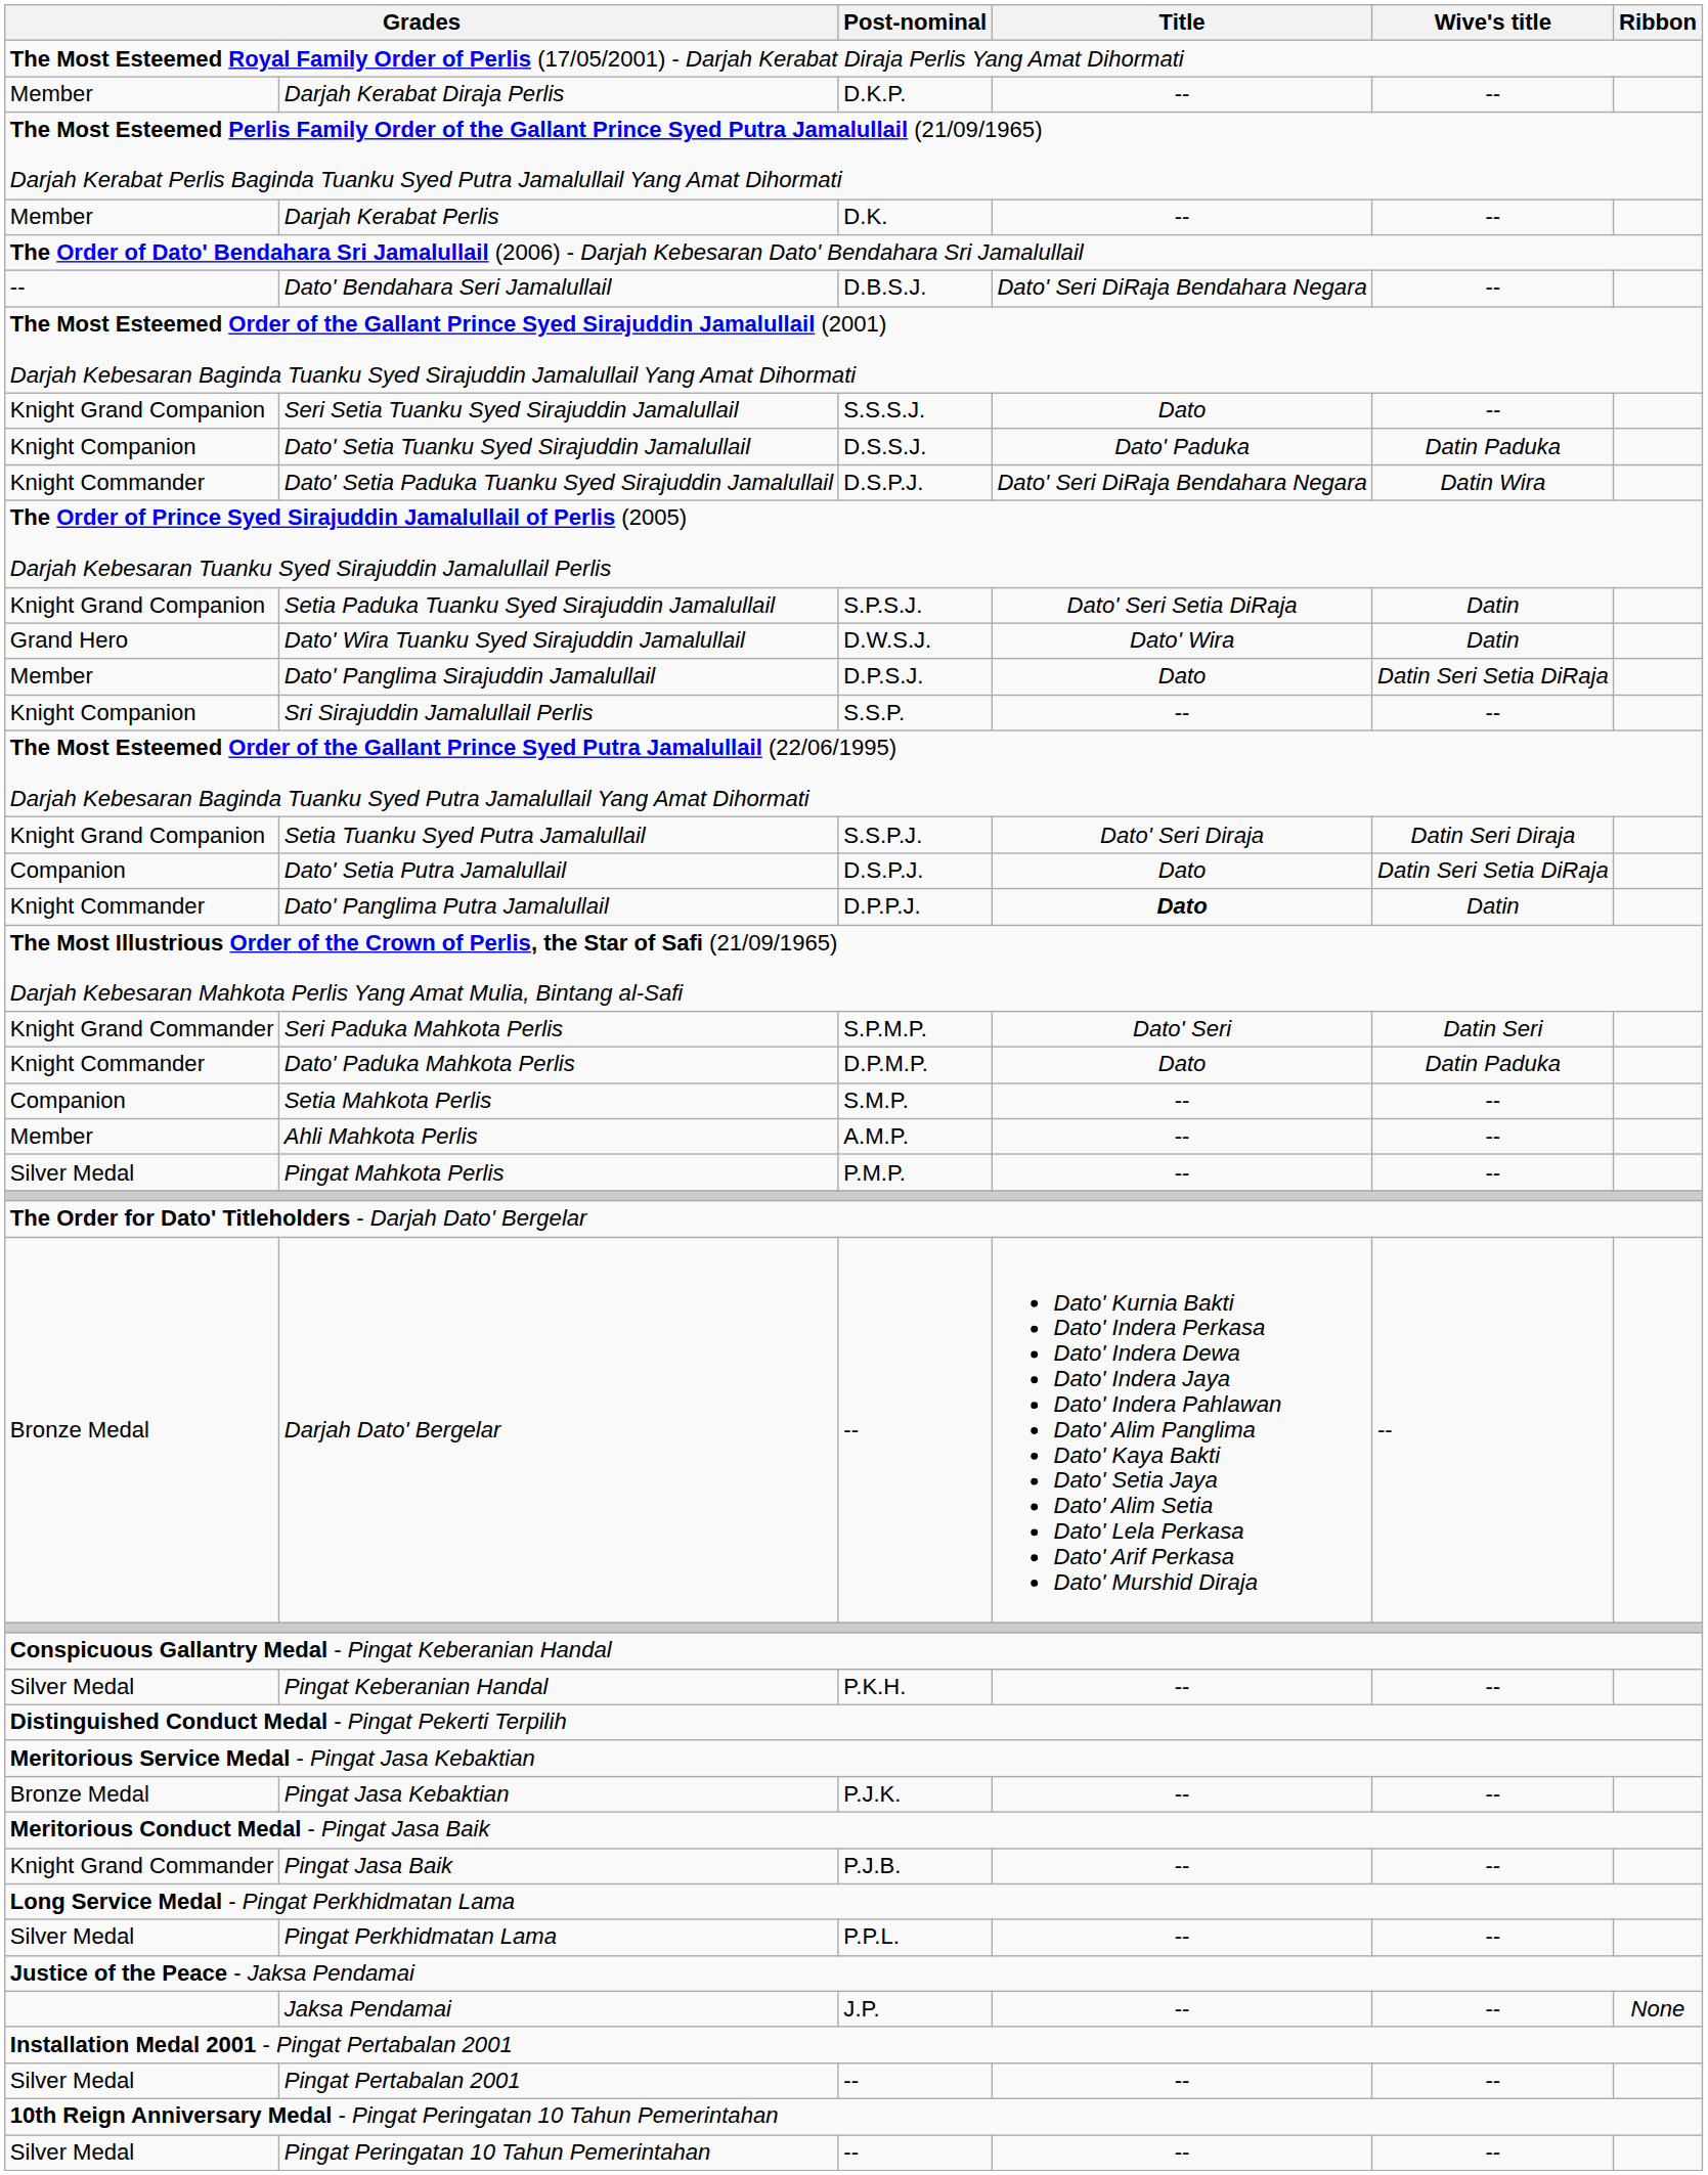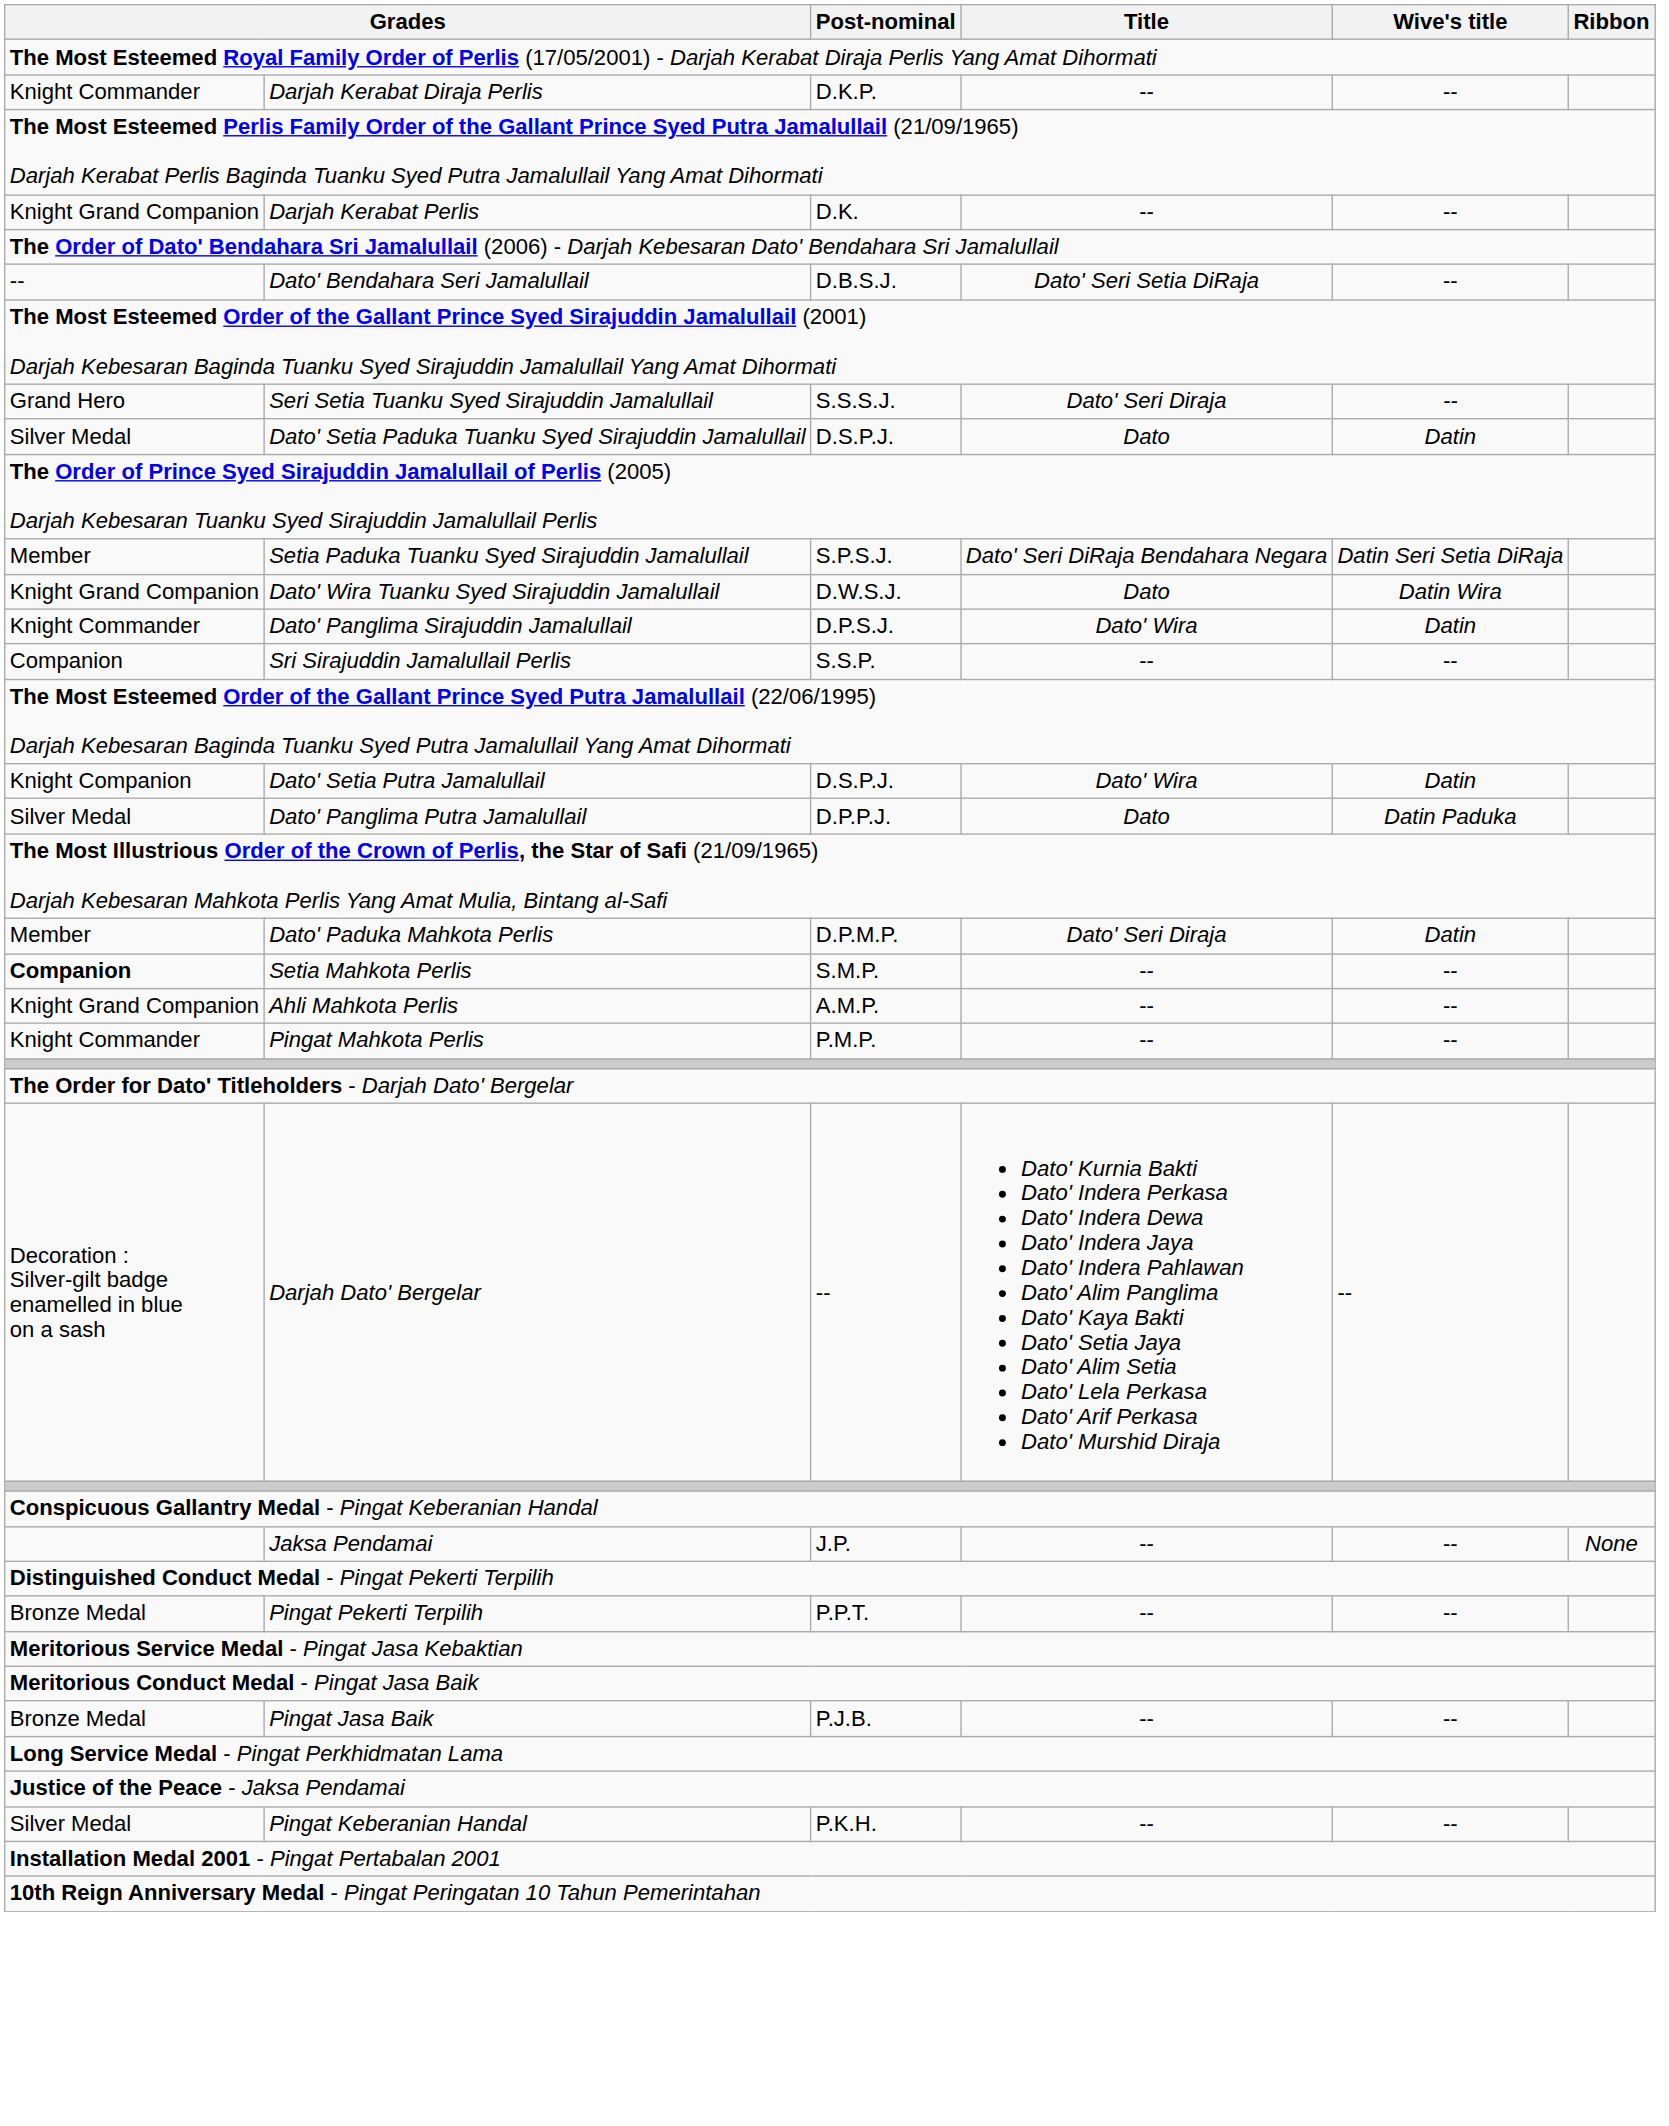Darjah Kerabat Diraja Perlis | column 1: Member -> Knight Commander
Darjah Kerabat Perlis | column 1: Member -> Knight Grand Companion
Dato' Bendahara Seri Jamalullail | Title: Dato' Seri DiRaja Bendahara Negara -> Dato' Seri Setia DiRaja
Seri Setia Tuanku Syed Sirajuddin Jamalullail | column 1: Knight Grand Companion -> Grand Hero
Seri Setia Tuanku Syed Sirajuddin Jamalullail | Title: Dato -> Dato' Seri Diraja
- row: Knight Companion | Dato' Setia Tuanku Syed Sirajuddin Jamalullail | D.S.S.J. | Dato' Paduka | Datin Paduka
Dato' Setia Paduka Tuanku Syed Sirajuddin Jamalullail | column 1: Knight Commander -> Silver Medal
Dato' Setia Paduka Tuanku Syed Sirajuddin Jamalullail | Title: Dato' Seri DiRaja Bendahara Negara -> Dato
Dato' Setia Paduka Tuanku Syed Sirajuddin Jamalullail | Wive's title: Datin Wira -> Datin
Setia Paduka Tuanku Syed Sirajuddin Jamalullail | column 1: Knight Grand Companion -> Member
Setia Paduka Tuanku Syed Sirajuddin Jamalullail | Title: Dato' Seri Setia DiRaja -> Dato' Seri DiRaja Bendahara Negara
Setia Paduka Tuanku Syed Sirajuddin Jamalullail | Wive's title: Datin -> Datin Seri Setia DiRaja
Dato' Wira Tuanku Syed Sirajuddin Jamalullail | column 1: Grand Hero -> Knight Grand Companion
Dato' Wira Tuanku Syed Sirajuddin Jamalullail | Title: Dato' Wira -> Dato
Dato' Wira Tuanku Syed Sirajuddin Jamalullail | Wive's title: Datin -> Datin Wira
Dato' Panglima Sirajuddin Jamalullail | column 1: Member -> Knight Commander
Dato' Panglima Sirajuddin Jamalullail | Title: Dato -> Dato' Wira
Dato' Panglima Sirajuddin Jamalullail | Wive's title: Datin Seri Setia DiRaja -> Datin
Sri Sirajuddin Jamalullail Perlis | column 1: Knight Companion -> Companion
- row: Knight Grand Companion | Setia Tuanku Syed Putra Jamalullail | S.S.P.J. | Dato' Seri Diraja | Datin Seri Diraja
Dato' Setia Putra Jamalullail | column 1: Companion -> Knight Companion
Dato' Setia Putra Jamalullail | Title: Dato -> Dato' Wira
Dato' Setia Putra Jamalullail | Wive's title: Datin Seri Setia DiRaja -> Datin
Dato' Panglima Putra Jamalullail | column 1: Knight Commander -> Silver Medal
Dato' Panglima Putra Jamalullail | Title: bold -> normal
Dato' Panglima Putra Jamalullail | Wive's title: Datin -> Datin Paduka
- row: Knight Grand Commander | Seri Paduka Mahkota Perlis | S.P.M.P. | Dato' Seri | Datin Seri
Dato' Paduka Mahkota Perlis | column 1: Knight Commander -> Member
Dato' Paduka Mahkota Perlis | Title: Dato -> Dato' Seri Diraja
Dato' Paduka Mahkota Perlis | Wive's title: Datin Paduka -> Datin
Setia Mahkota Perlis | column 1: normal -> bold
Ahli Mahkota Perlis | column 1: Member -> Knight Grand Companion
Pingat Mahkota Perlis | column 1: Silver Medal -> Knight Commander
Darjah Dato' Bergelar | column 1: Bronze Medal -> Decoration : Silver-gilt badge enamelled in blue on a sash
rows swapped: Pingat Keberanian Handal <-> Jaksa Pendamai
+ row: Bronze Medal | Pingat Pekerti Terpilih | P.P.T. | -- | --
- row: Bronze Medal | Pingat Jasa Kebaktian | P.J.K. | -- | --
Pingat Jasa Baik | column 1: Knight Grand Commander -> Bronze Medal
- row: Silver Medal | Pingat Perkhidmatan Lama | P.P.L. | -- | --
- row: Silver Medal | Pingat Pertabalan 2001 | -- | -- | --
- row: Silver Medal | Pingat Peringatan 10 Tahun Pemerintahan | -- | -- | --
